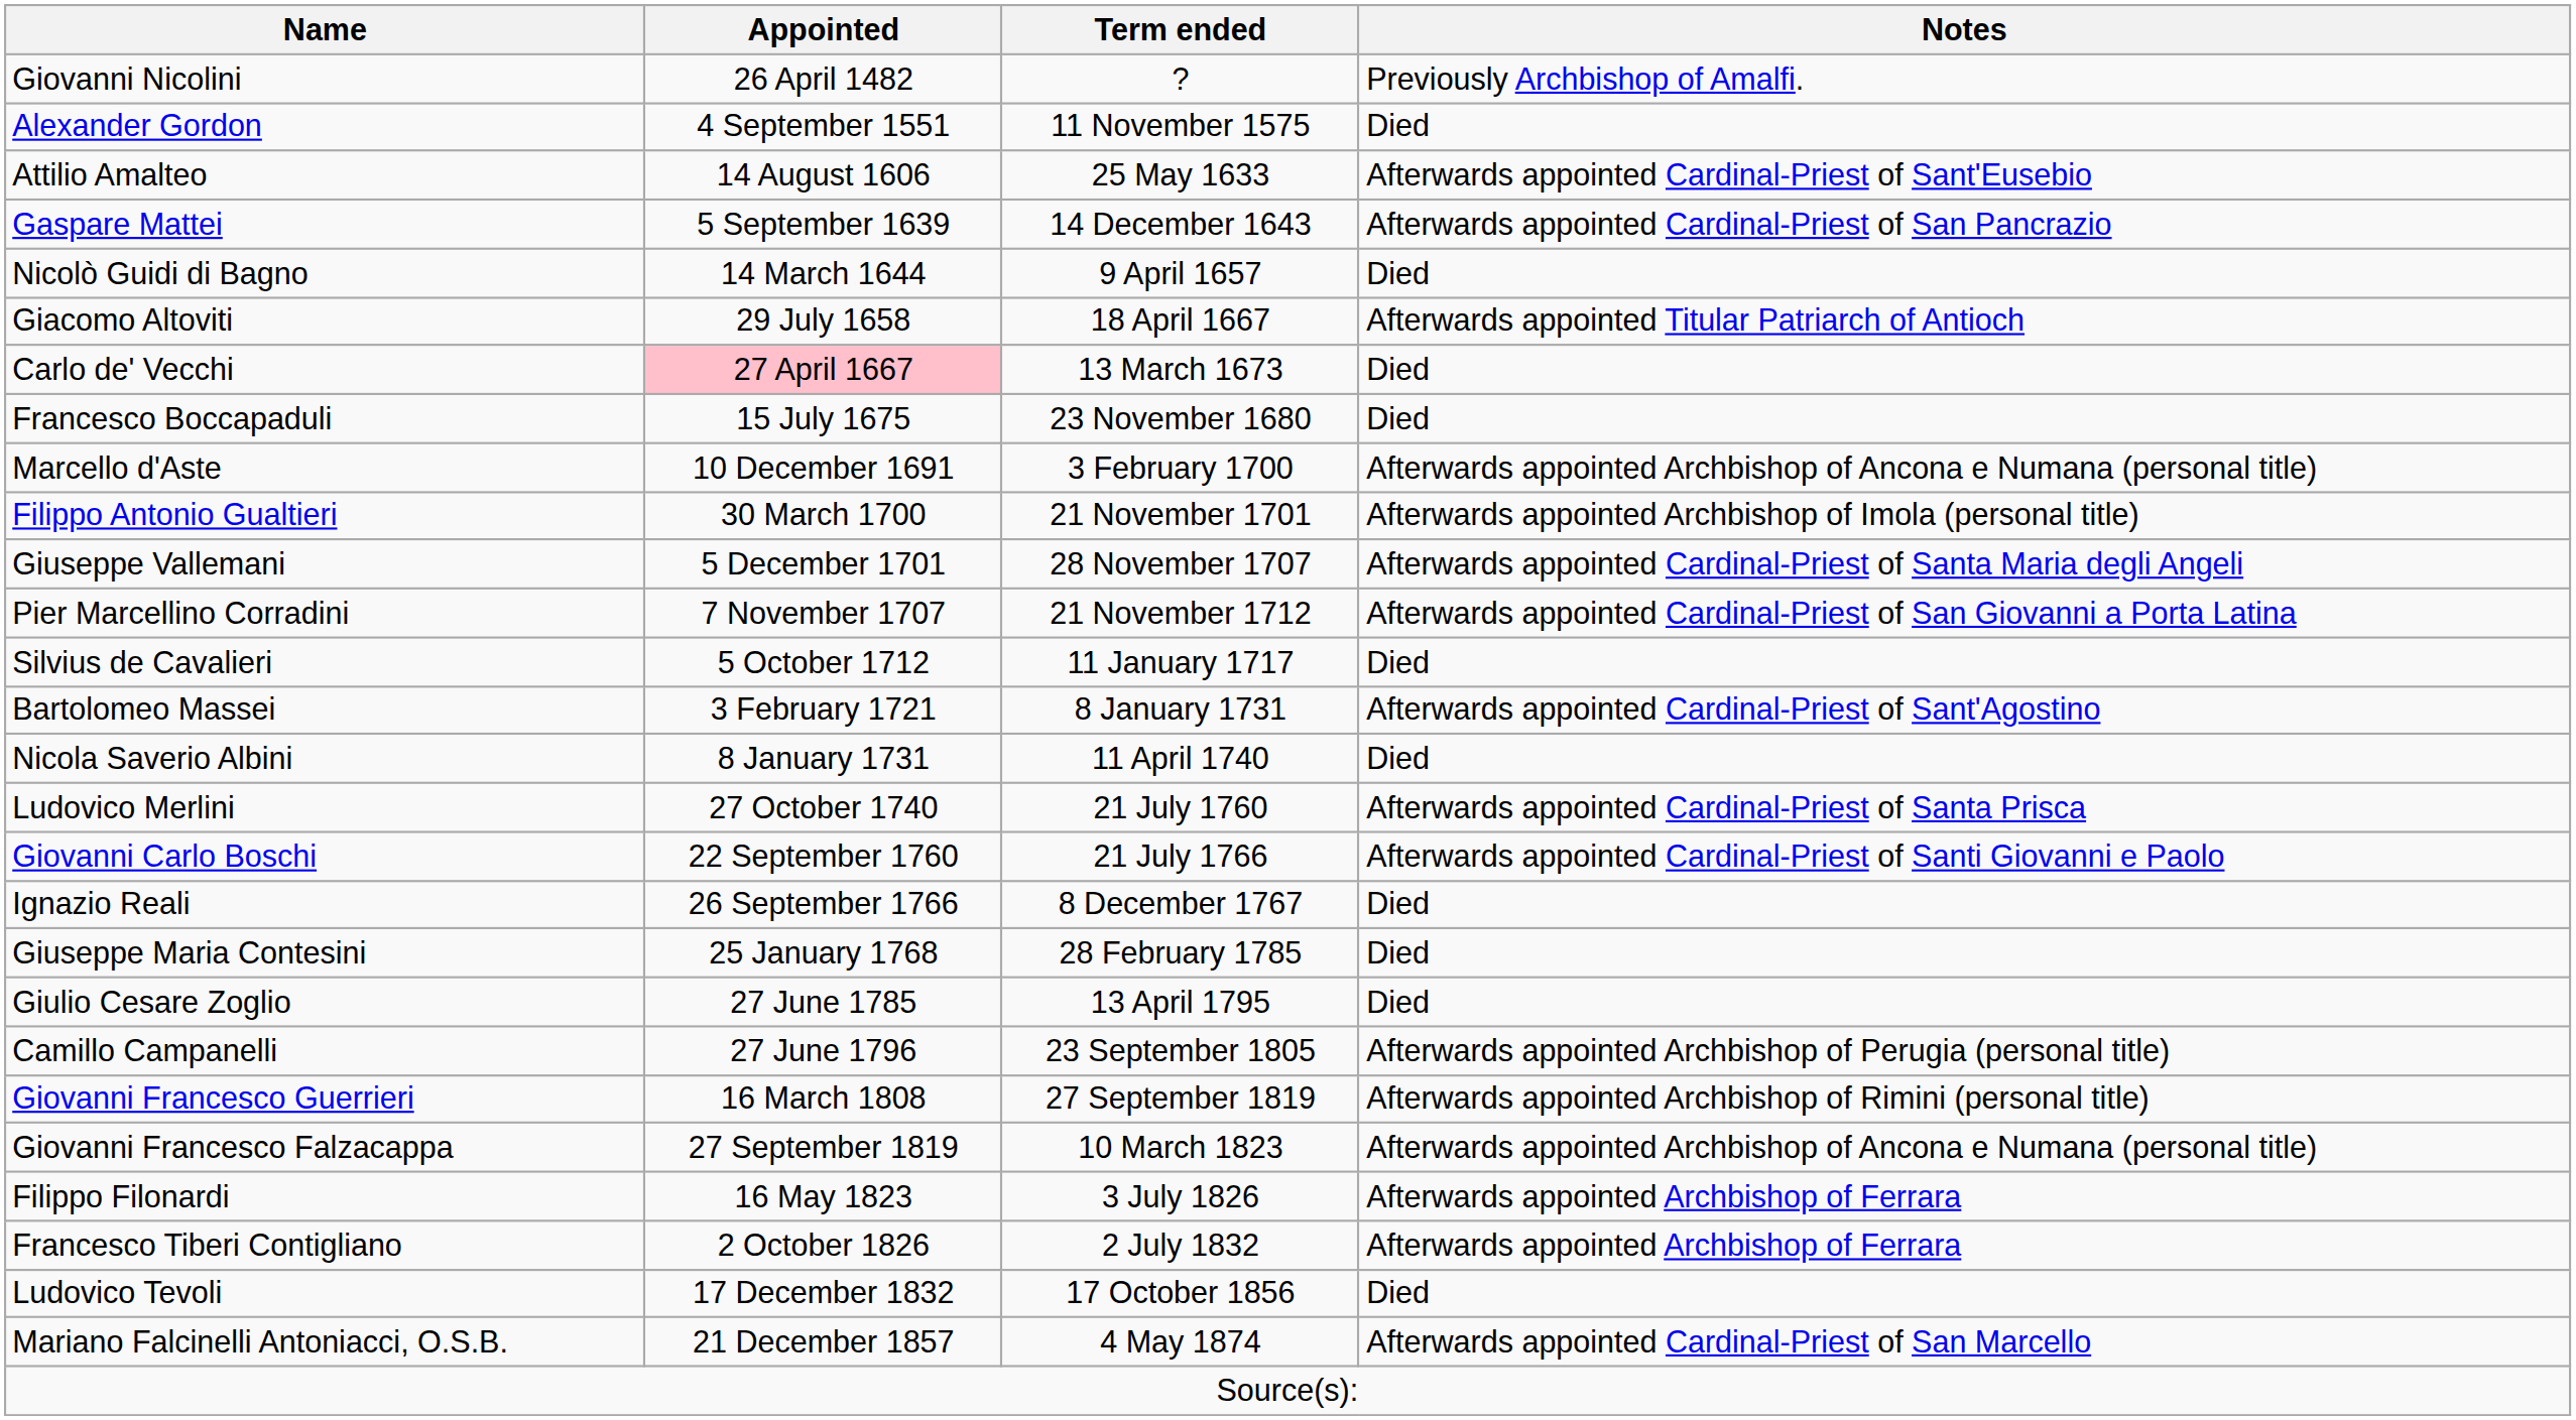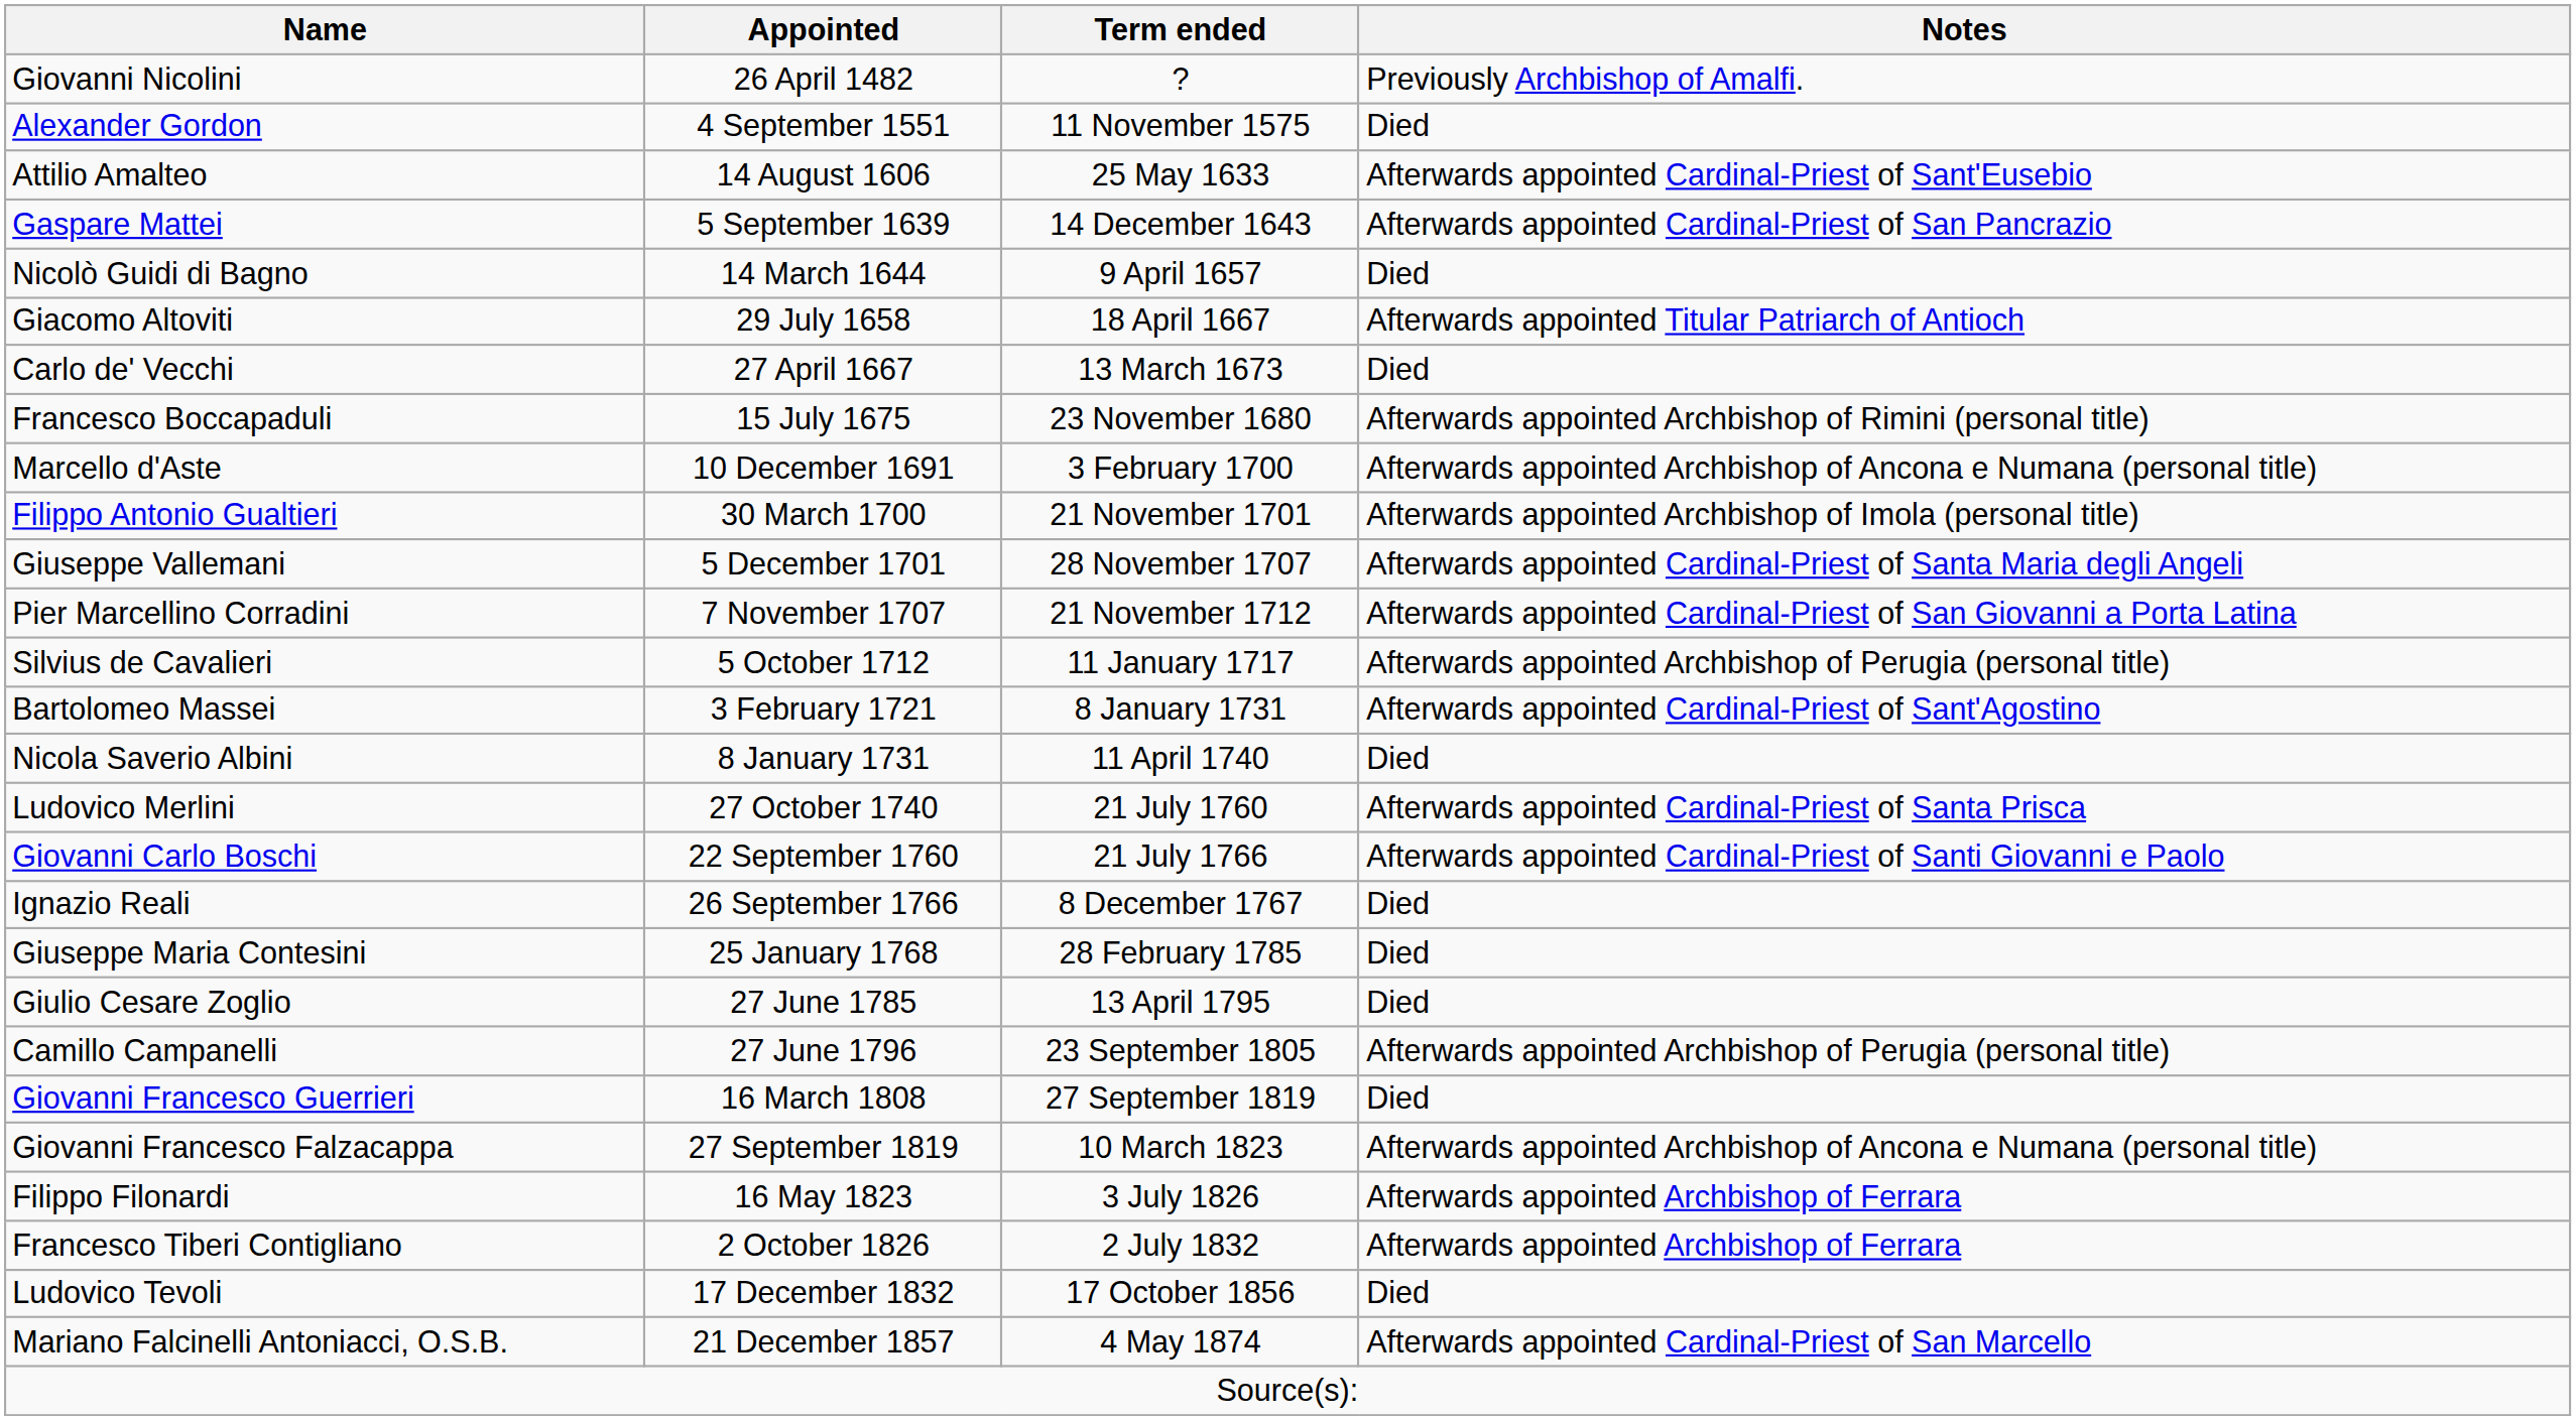Carlo de' Vecchi | Appointed: pink background -> no background
Francesco Boccapaduli | Notes: Died -> Afterwards appointed Archbishop of Rimini (personal title)
Silvius de Cavalieri | Notes: Died -> Afterwards appointed Archbishop of Perugia (personal title)
Giovanni Francesco Guerrieri | Notes: Afterwards appointed Archbishop of Rimini (personal title) -> Died
